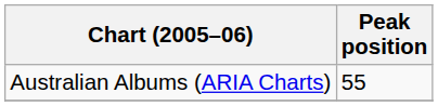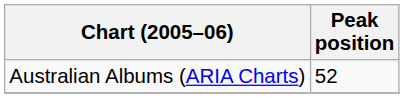Australian Albums (ARIA Charts) | Peak position: 55 -> 52
